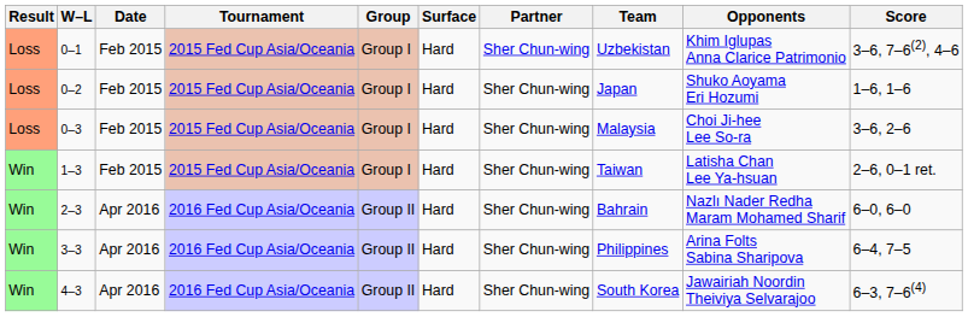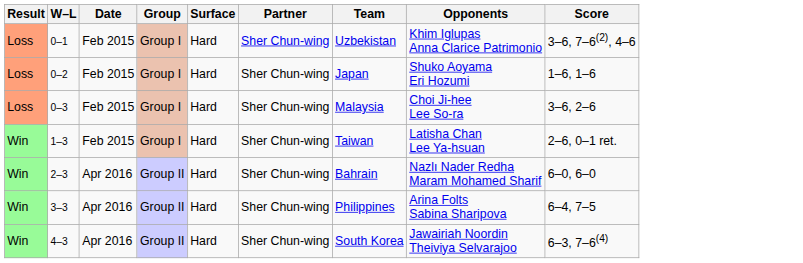- column: Tournament | 2015 Fed Cup Asia/Oceania | 2015 Fed Cup Asia/Oceania | 2015 Fed Cup Asia/Oceania | 2015 Fed Cup Asia/Oceania | 2016 Fed Cup Asia/Oceania | 2016 Fed Cup Asia/Oceania | 2016 Fed Cup Asia/Oceania
